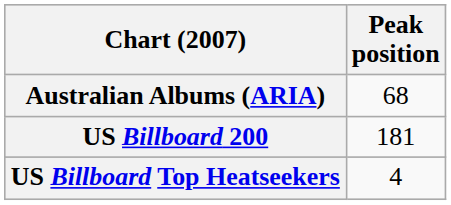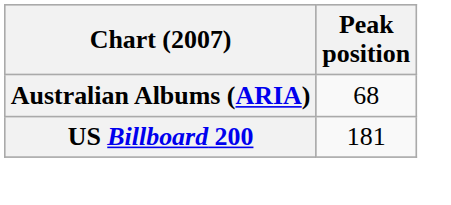- row: US Billboard Top Heatseekers | 4
